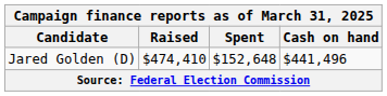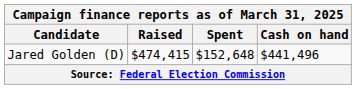Jared Golden (D) | Raised: $474,410 -> $474,415
